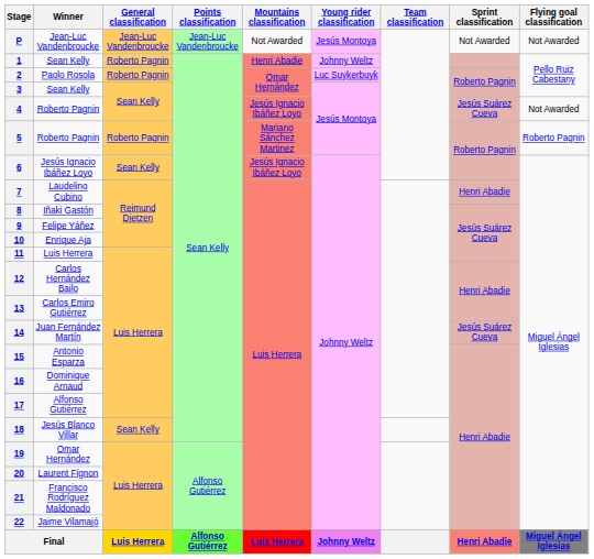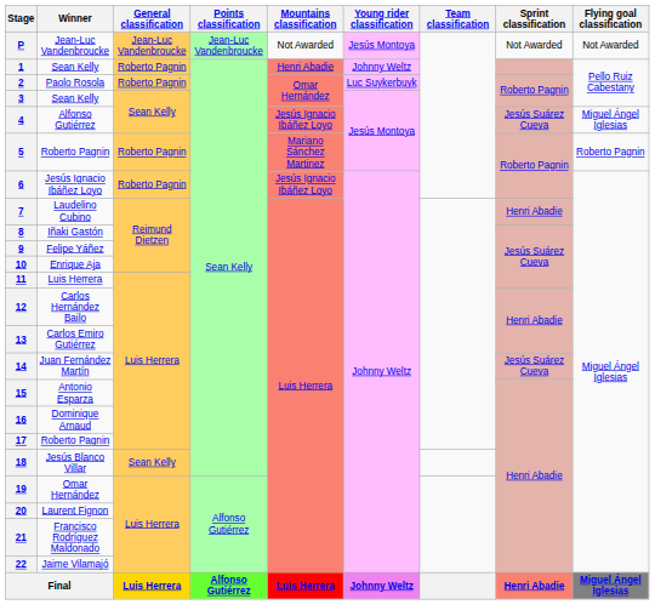4 | Winner: Roberto Pagnin -> Alfonso Gutiérrez
4 | Flying goal classification: Not Awarded -> Miguel Ángel Iglesias
6 | General classification: Sean Kelly -> Roberto Pagnin
17 | Winner: Alfonso Gutiérrez -> Roberto Pagnin
